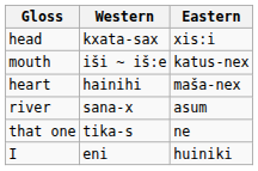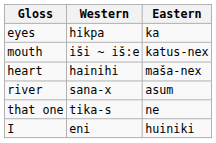- row: head | kxata-sax | xis:i
+ row: eyes | hikpa | ka
